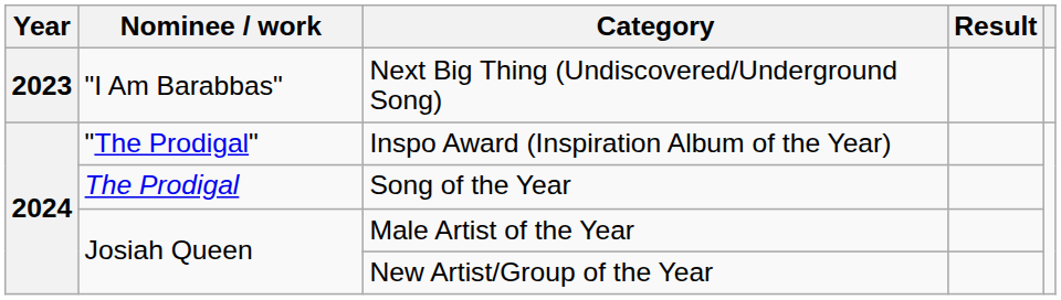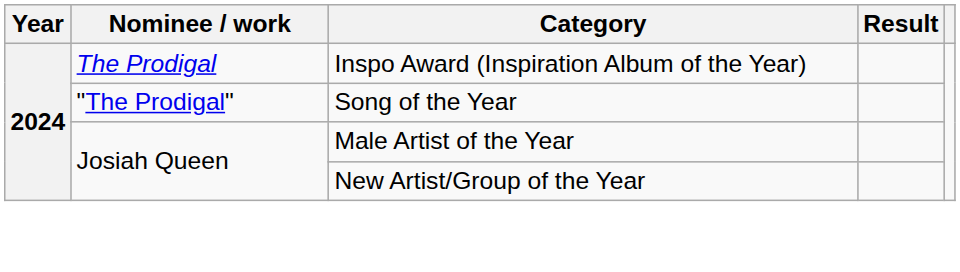- row: 2023 | "I Am Barabbas" | Next Big Thing (Undiscovered/Underground Song)
Inspo Award (Inspiration Album of the Year) | Nominee / work: "The Prodigal" -> The Prodigal
Song of the Year | Nominee / work: The Prodigal -> "The Prodigal"
